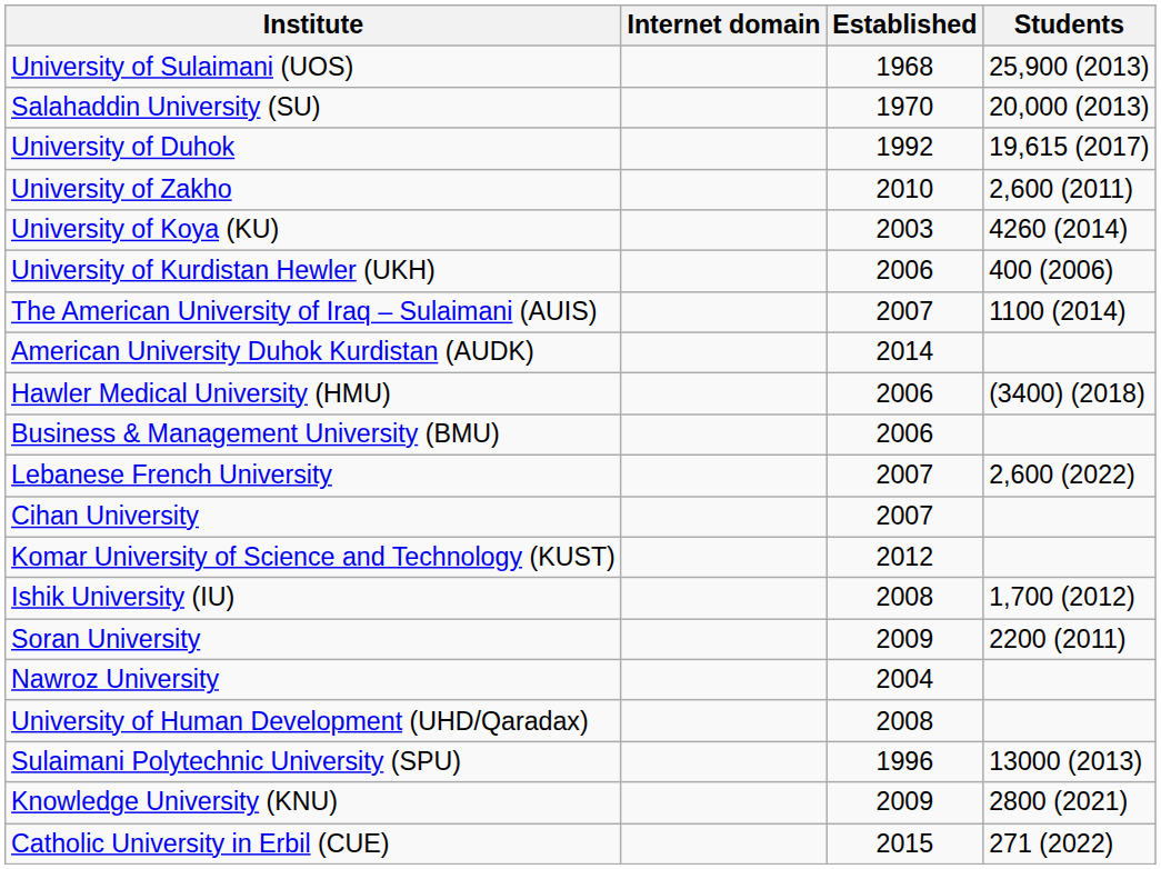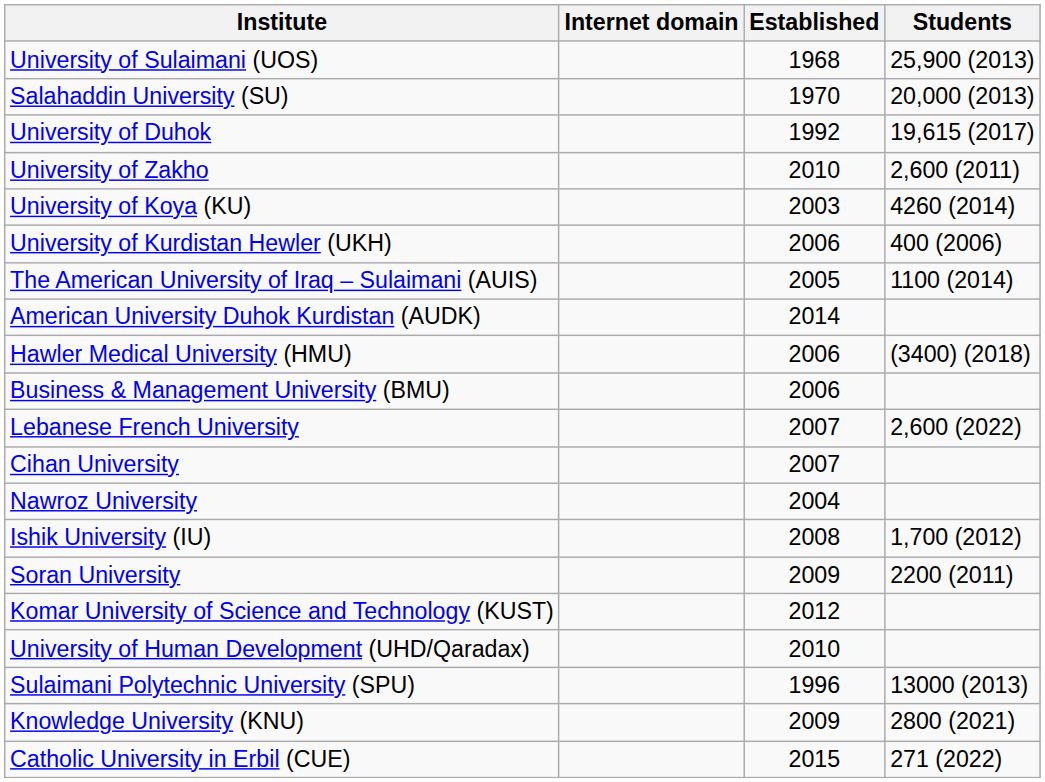The American University of Iraq – Sulaimani (AUIS) | Established: 2007 -> 2005
rows swapped: Komar University of Science and Technology (KUST) <-> Nawroz University
University of Human Development (UHD/Qaradax) | Established: 2008 -> 2010
